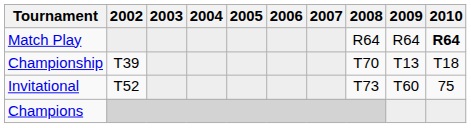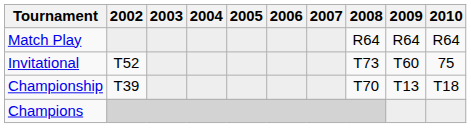Match Play | 2010: bold -> normal
rows swapped: Championship <-> Invitational
